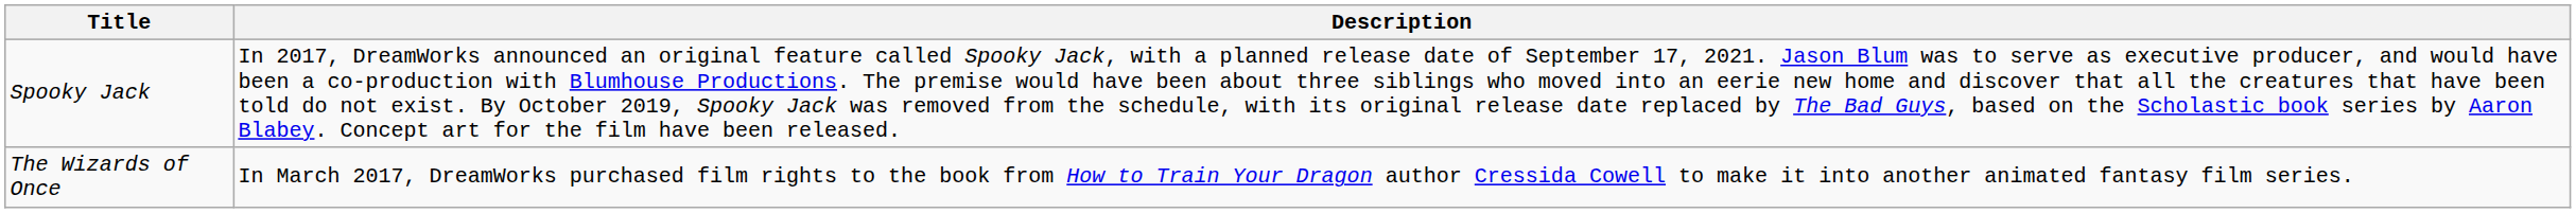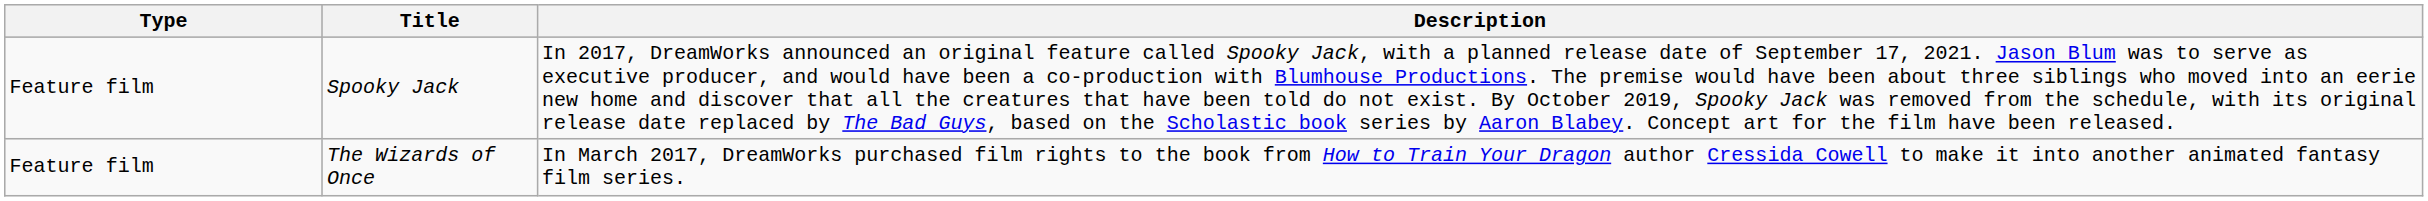+ column: Type | Feature film | Feature film
